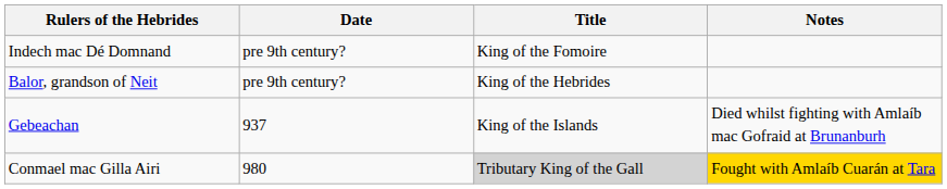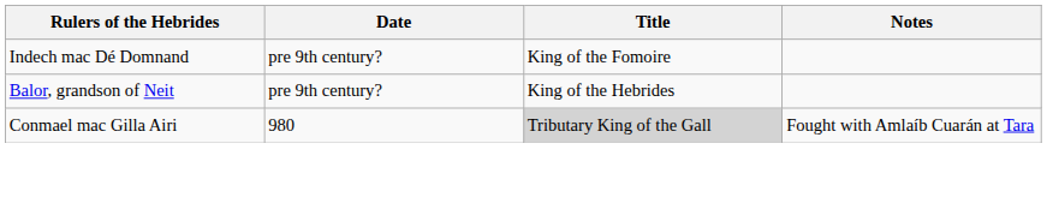- row: Gebeachan | 937 | King of the Islands | Died whilst fighting with Amlaíb mac Gofraid at Brunanburh
Conmael mac Gilla Airi | Notes: gold background -> no background
